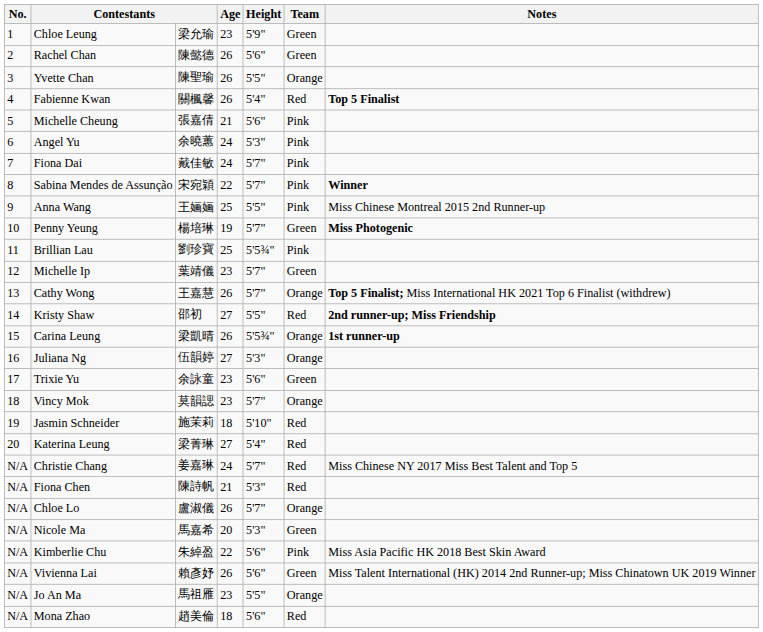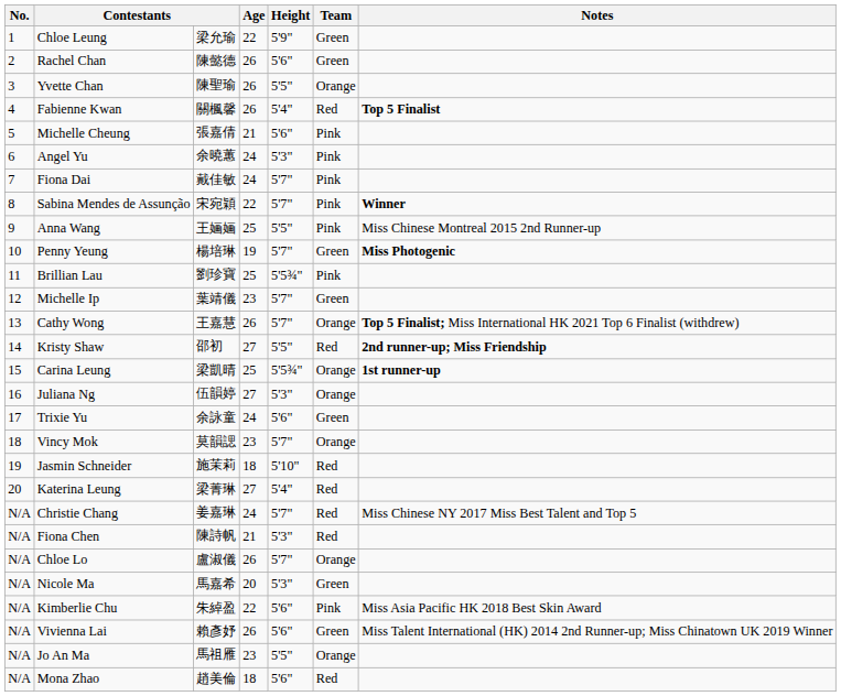Chloe Leung | Age: 23 -> 22
Carina Leung | Age: 26 -> 25
Trixie Yu | Age: 23 -> 24
